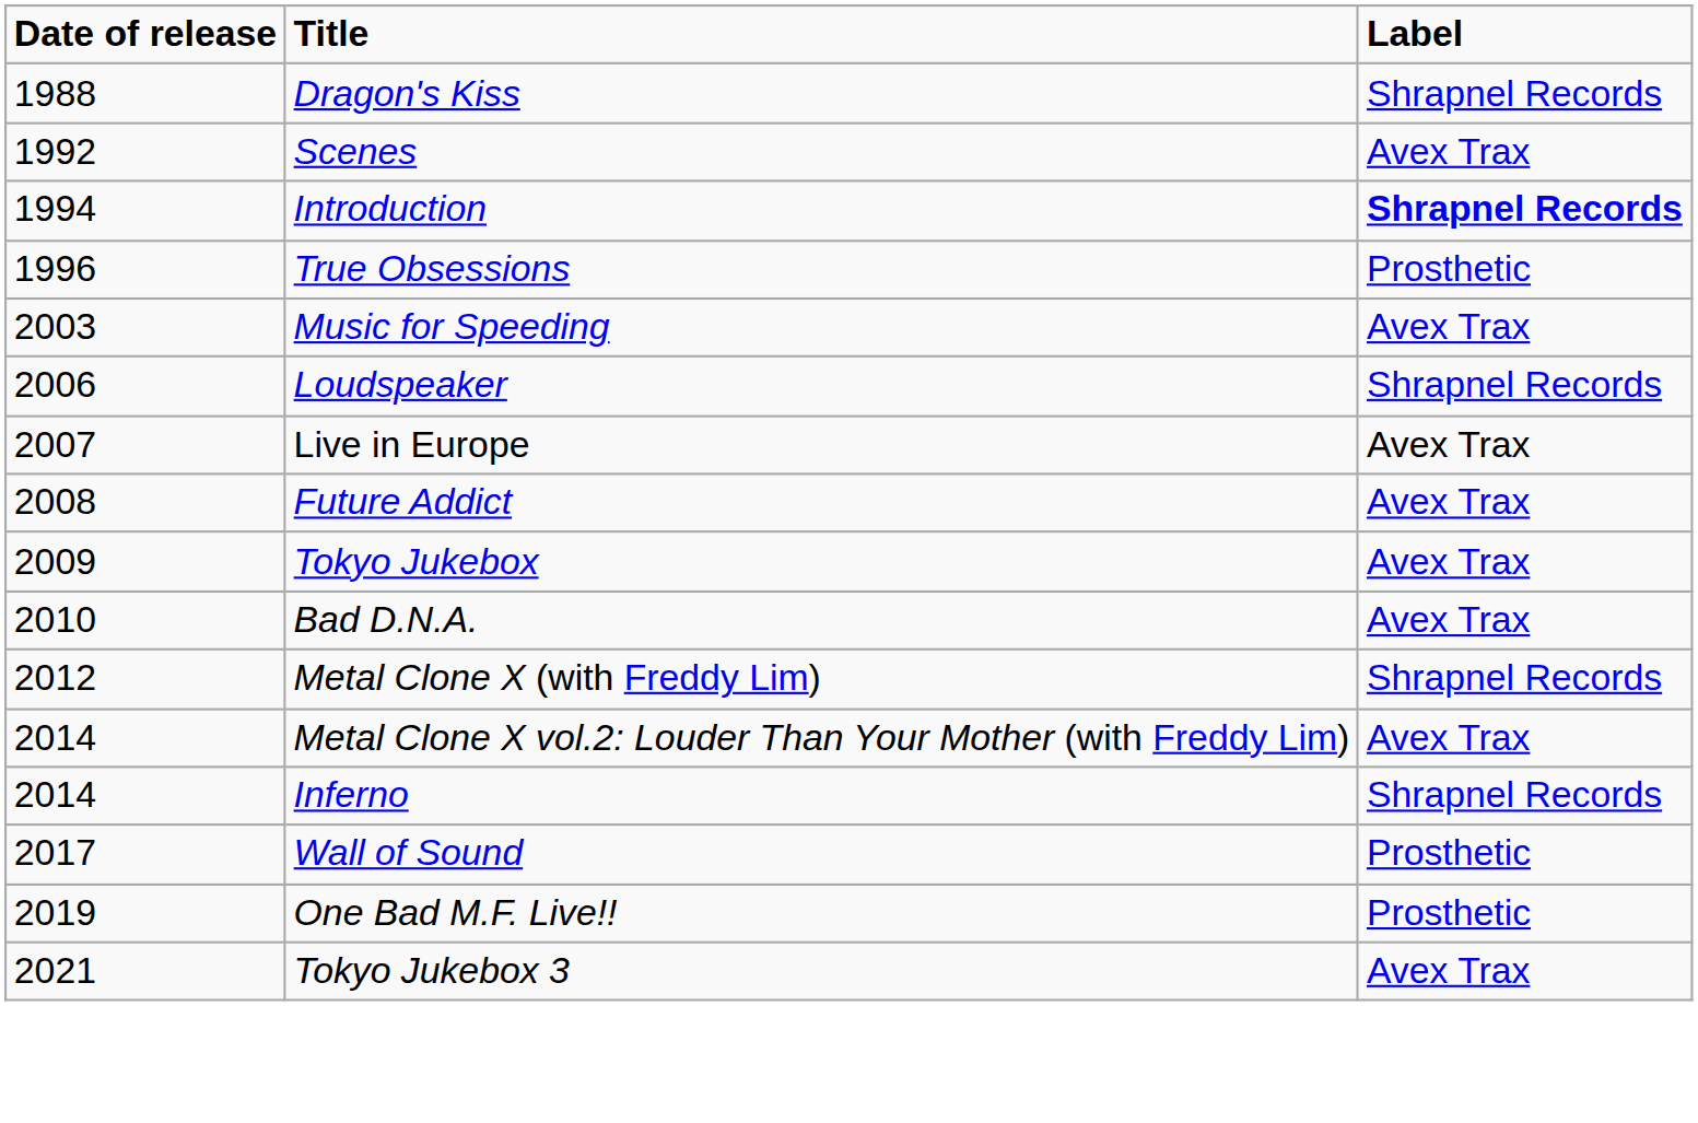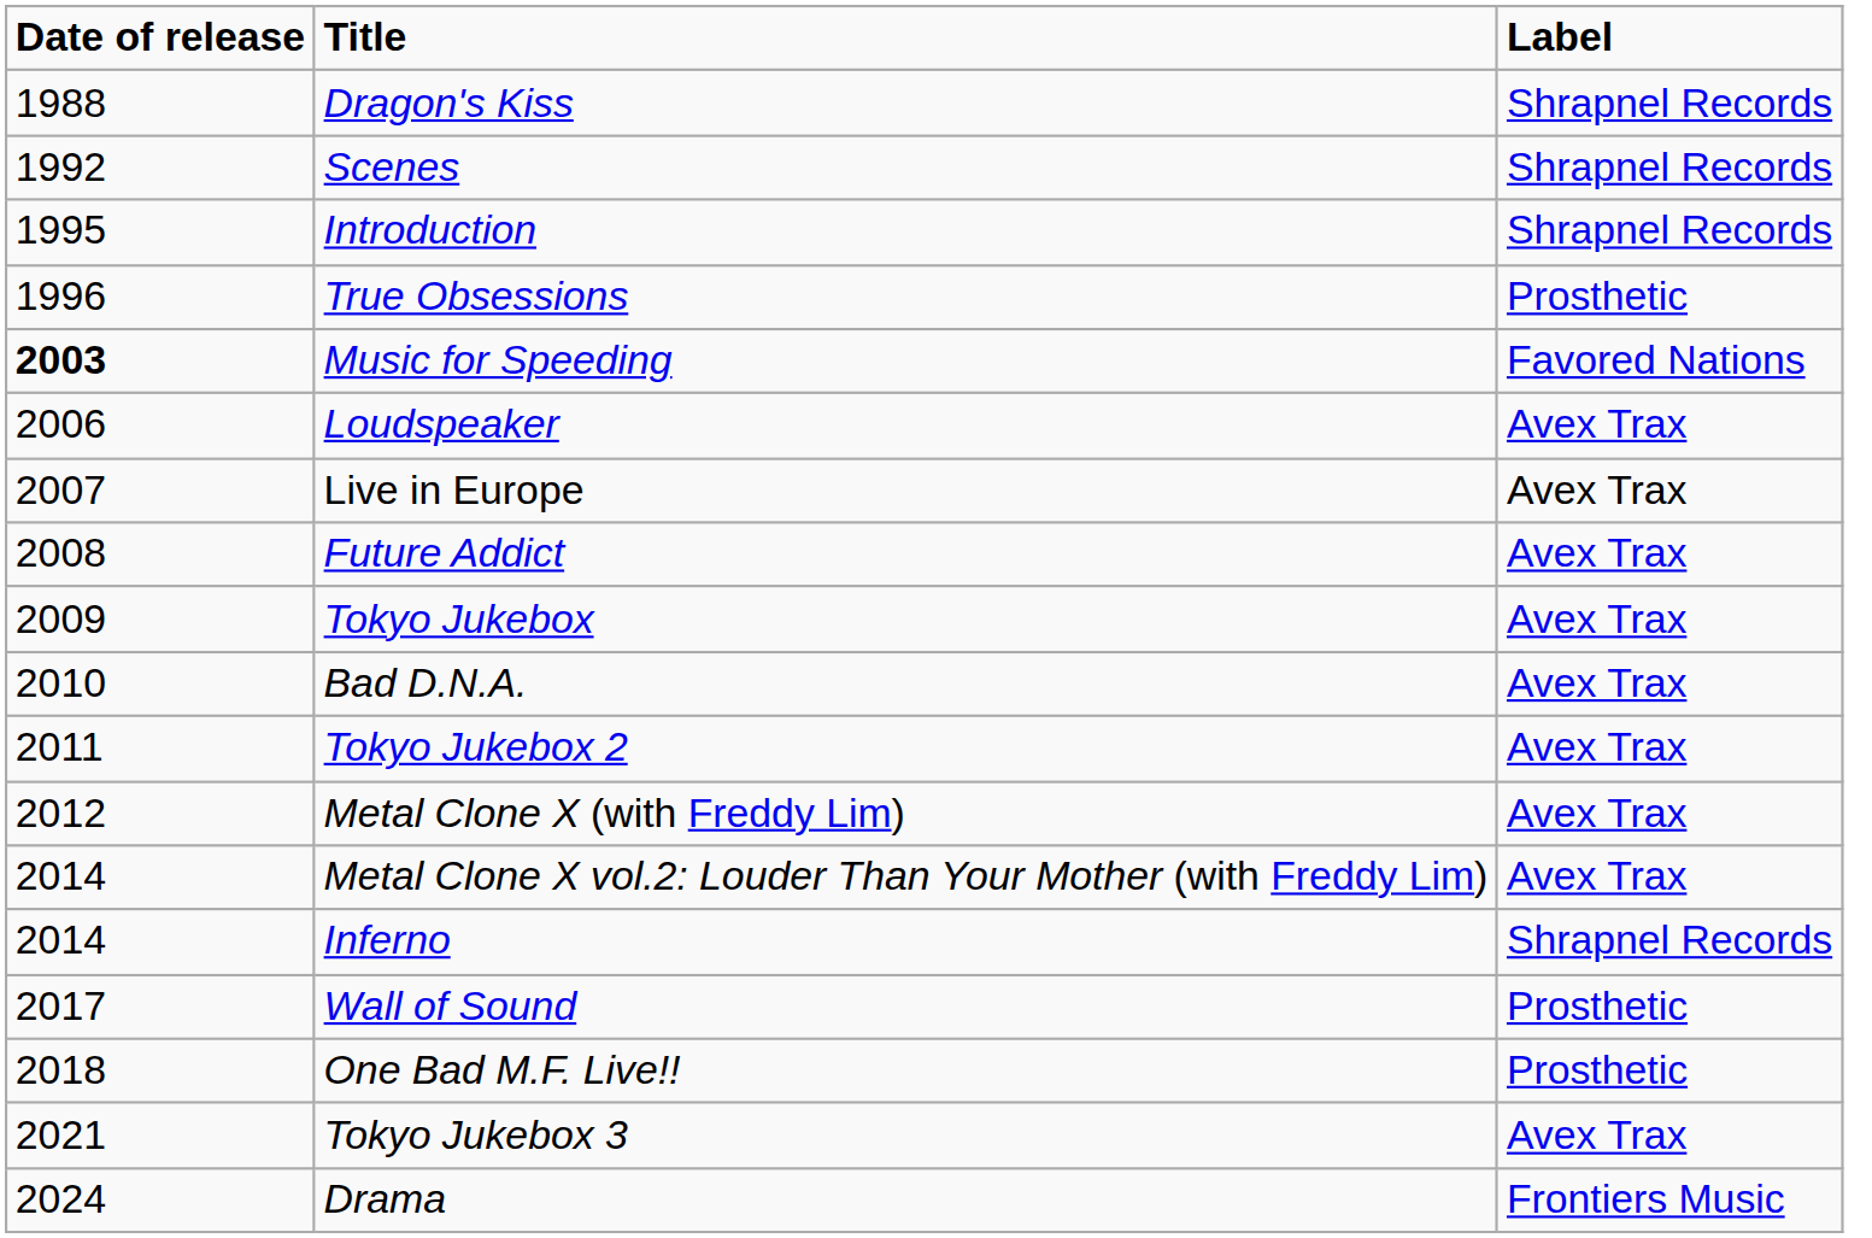Scenes | Label: Avex Trax -> Shrapnel Records
Introduction | Date of release: 1994 -> 1995
Introduction | Label: bold -> normal
Music for Speeding | Date of release: normal -> bold
Music for Speeding | Label: Avex Trax -> Favored Nations
Loudspeaker | Label: Shrapnel Records -> Avex Trax
+ row: 2011 | Tokyo Jukebox 2 | Avex Trax
Metal Clone X (with Freddy Lim) | Label: Shrapnel Records -> Avex Trax
One Bad M.F. Live!! | Date of release: 2019 -> 2018
+ row: 2024 | Drama | Frontiers Music
